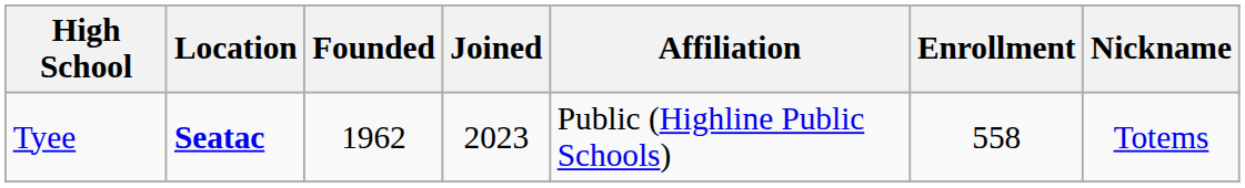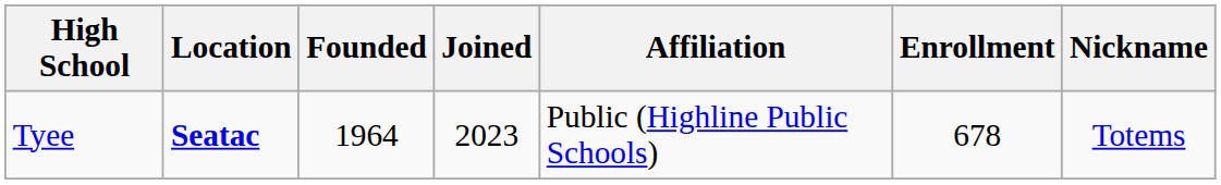Tyee | Founded: 1962 -> 1964
Tyee | Enrollment: 558 -> 678
